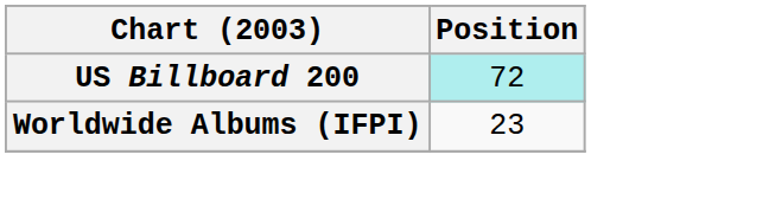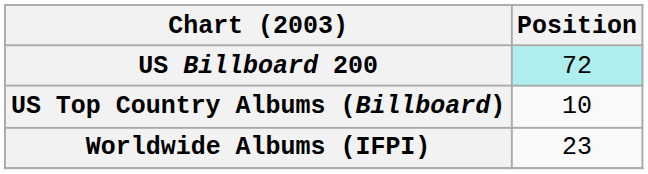+ row: US Top Country Albums (Billboard) | 10
